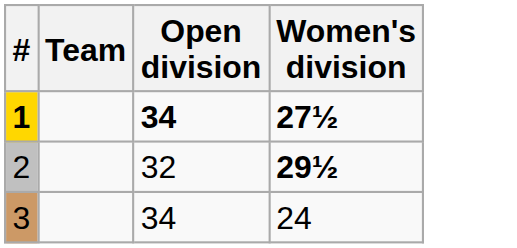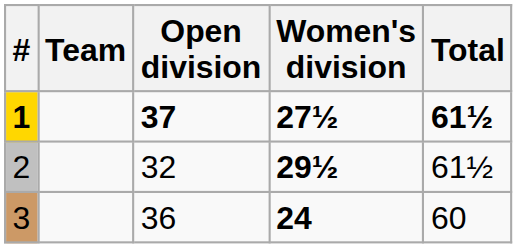+ column: Total | 61½ | 61½ | 60
1 | Open division: 34 -> 37
3 | Open division: 34 -> 36
3 | Women's division: normal -> bold
